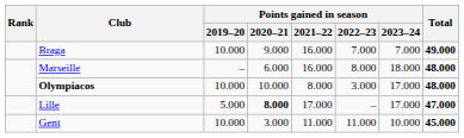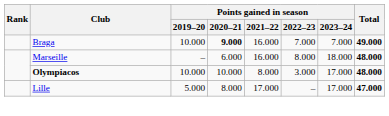Braga | Points gained in season / 2020–21: normal -> bold
Lille | Points gained in season / 2020–21: bold -> normal
- row: Gent | 10.000 | 3.000 | 11.000 | 11.000 | 10.000 | 45.000
